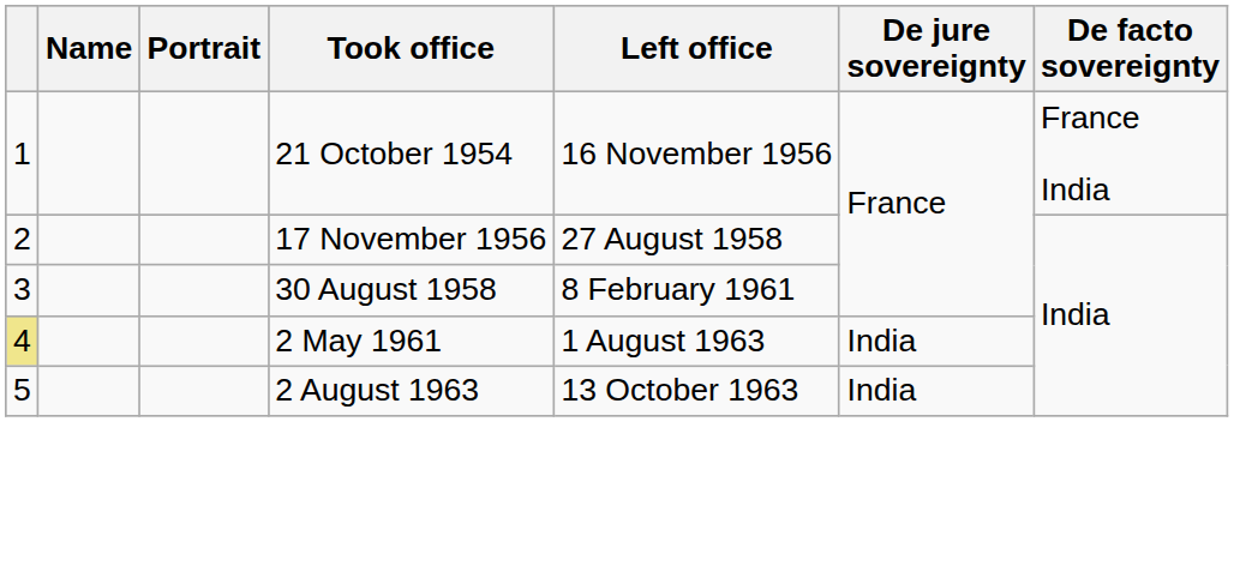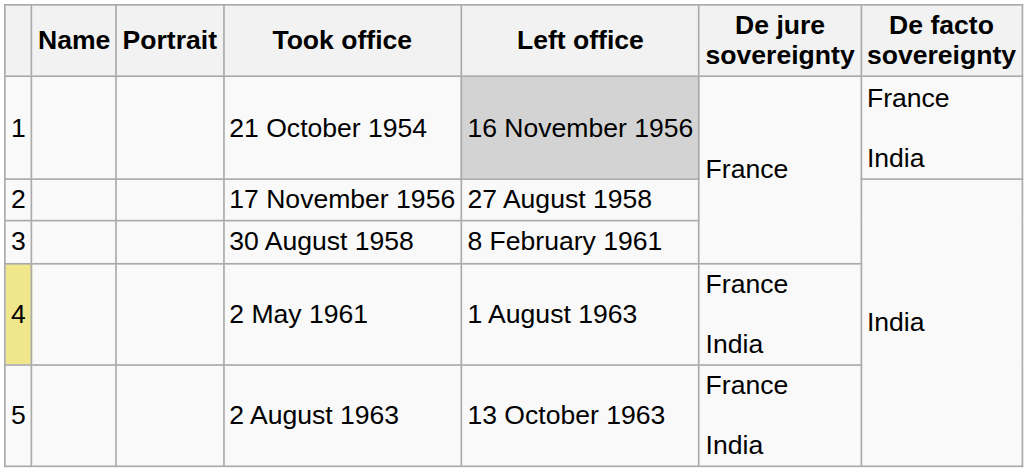21 October 1954 | Left office: no background -> lightgrey background
2 May 1961 | De jure sovereignty: India -> France India
2 August 1963 | De jure sovereignty: India -> France India
